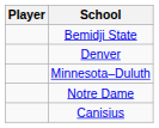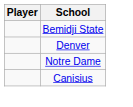- row: Minnesota–Duluth
